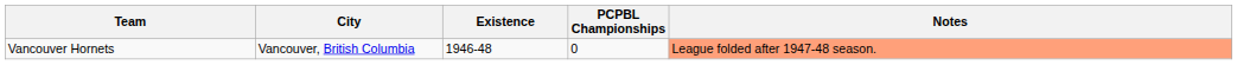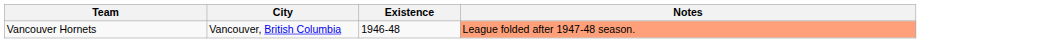- column: PCPBL Championships | 0
